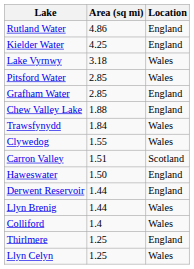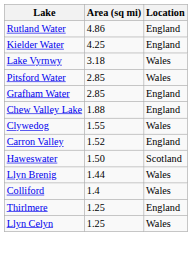- row: Trawsfynydd | 1.84 | Wales
Carron Valley | Area (sq mi): 1.51 -> 1.52
Carron Valley | Location: Scotland -> England
Haweswater | Location: England -> Scotland
- row: Derwent Reservoir | 1.44 | England
